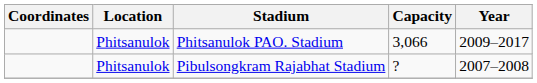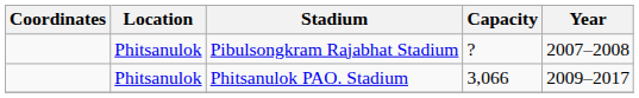rows swapped: Pibulsongkram Rajabhat Stadium <-> Phitsanulok PAO. Stadium
